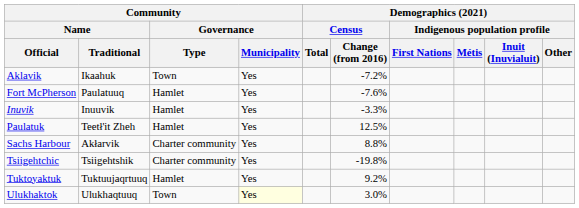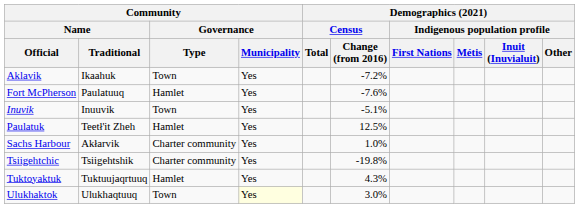Inuvik | Community / Governance / Type: Hamlet -> Town
Inuvik | Demographics (2021) / Census / Change (from 2016): -3.3% -> -5.1%
Sachs Harbour | Demographics (2021) / Census / Change (from 2016): 8.8% -> 1.0%
Tuktoyaktuk | Demographics (2021) / Census / Change (from 2016): 9.2% -> 4.3%
